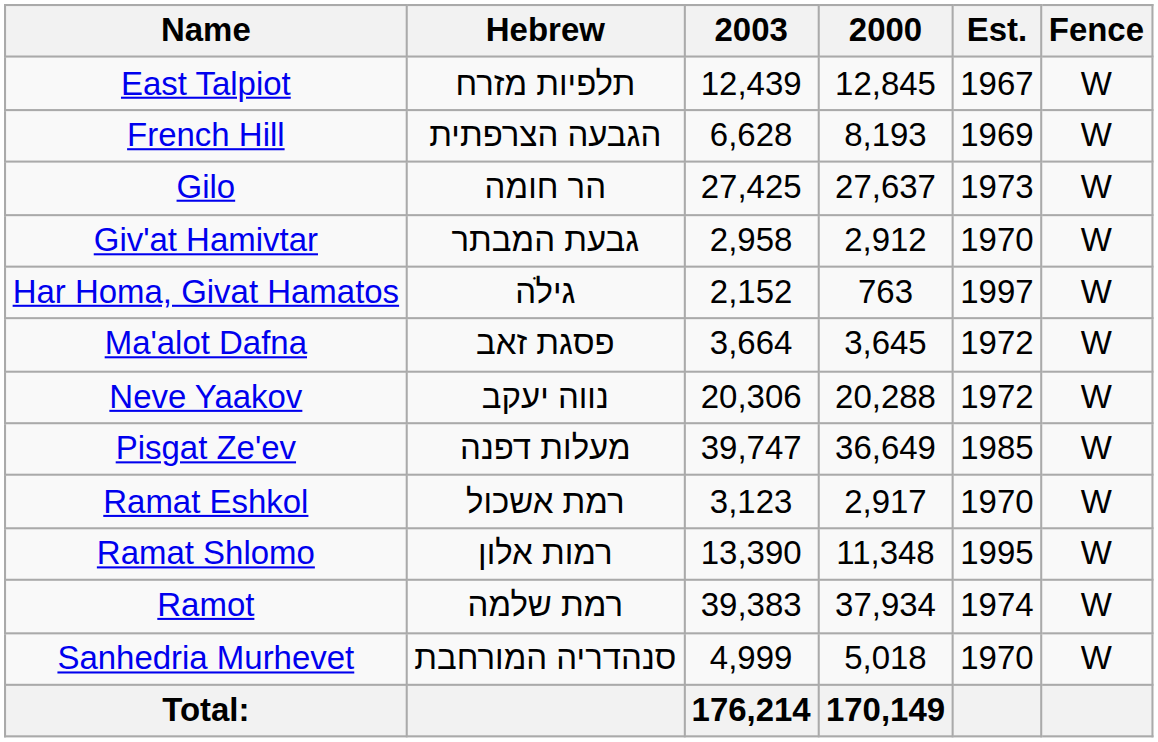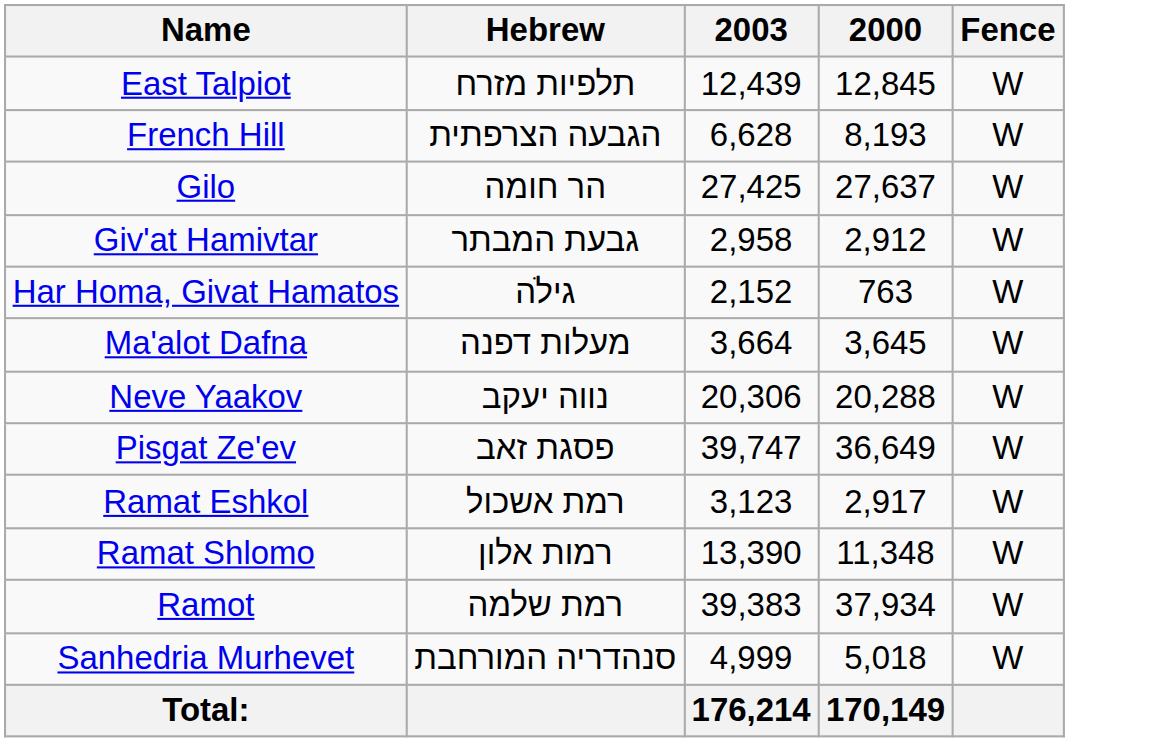- column: Est. | 1967 | 1969 | 1973 | 1970 | 1997 | 1972 | 1972 | 1985 | 1970 | 1995 | 1974 | 1970
Ma'alot Dafna | Hebrew: פסגת זאב -> מעלות דפנה
Pisgat Ze'ev | Hebrew: מעלות דפנה -> פסגת זאב
